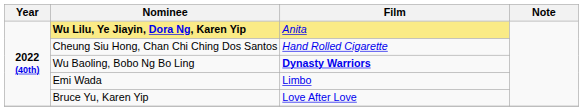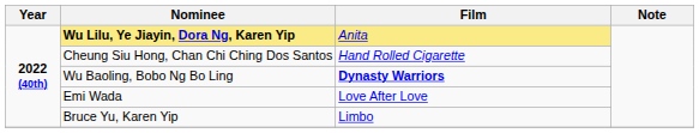Emi Wada | Film: Limbo -> Love After Love
Bruce Yu, Karen Yip | Film: Love After Love -> Limbo
